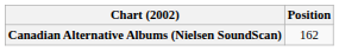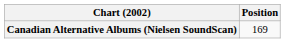Canadian Alternative Albums (Nielsen SoundScan) | Position: 162 -> 169
